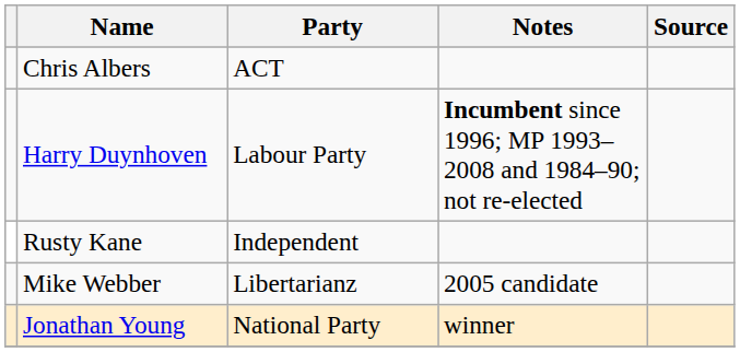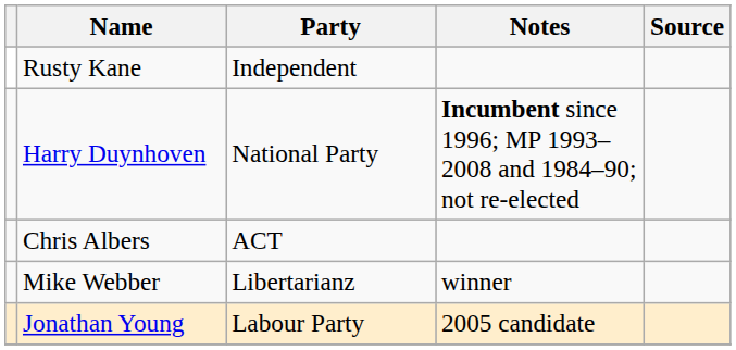rows swapped: Chris Albers <-> Rusty Kane
Harry Duynhoven | Party: Labour Party -> National Party
Mike Webber | Notes: 2005 candidate -> winner
Jonathan Young | Party: National Party -> Labour Party
Jonathan Young | Notes: winner -> 2005 candidate
